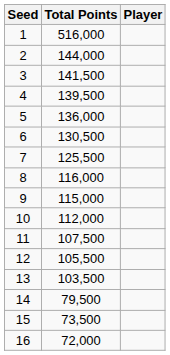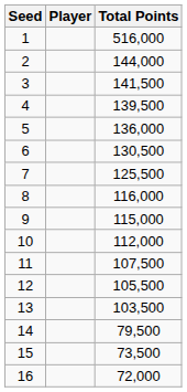columns swapped: Player <-> Total Points
